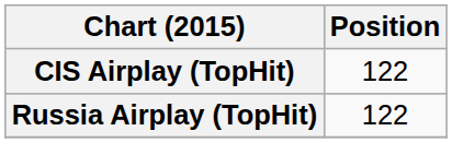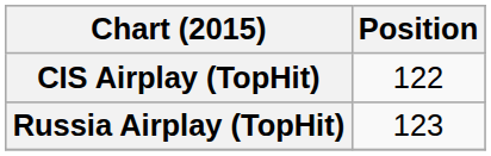Russia Airplay (TopHit) | Position: 122 -> 123
